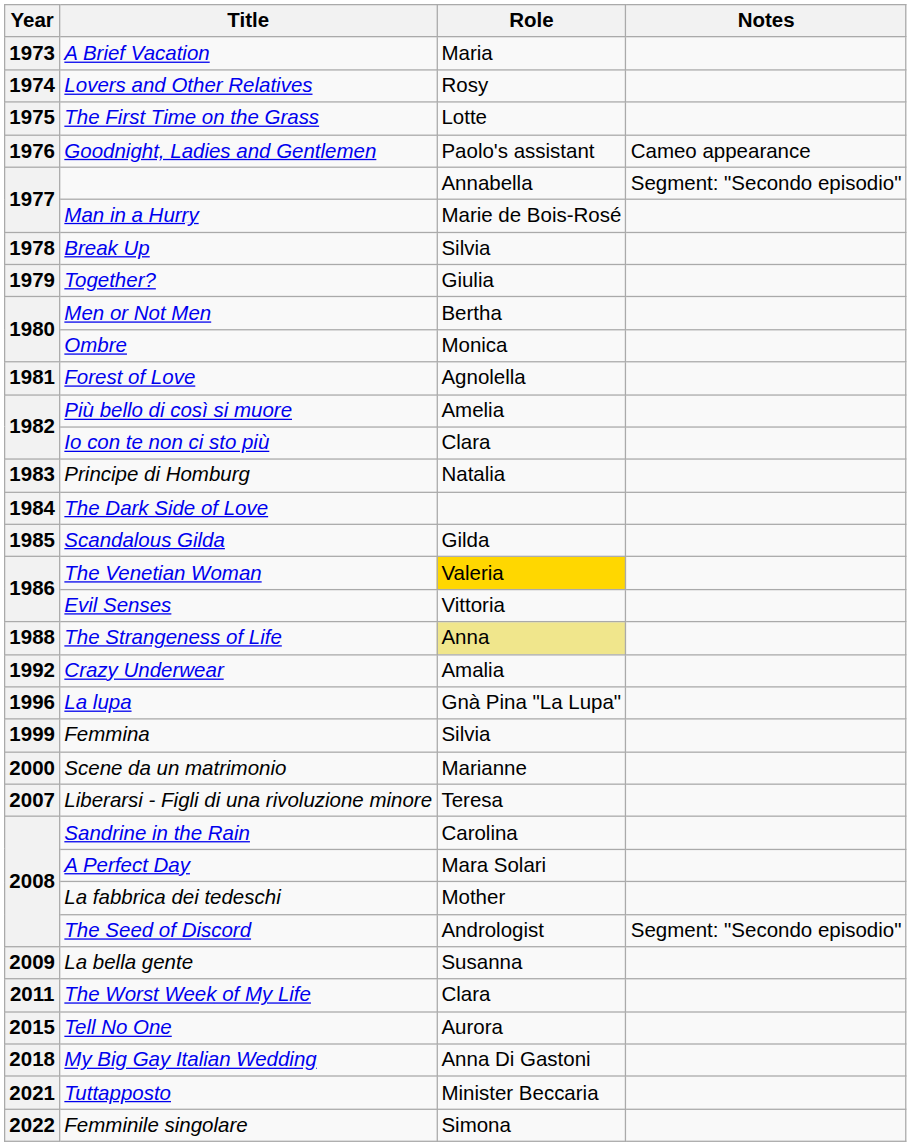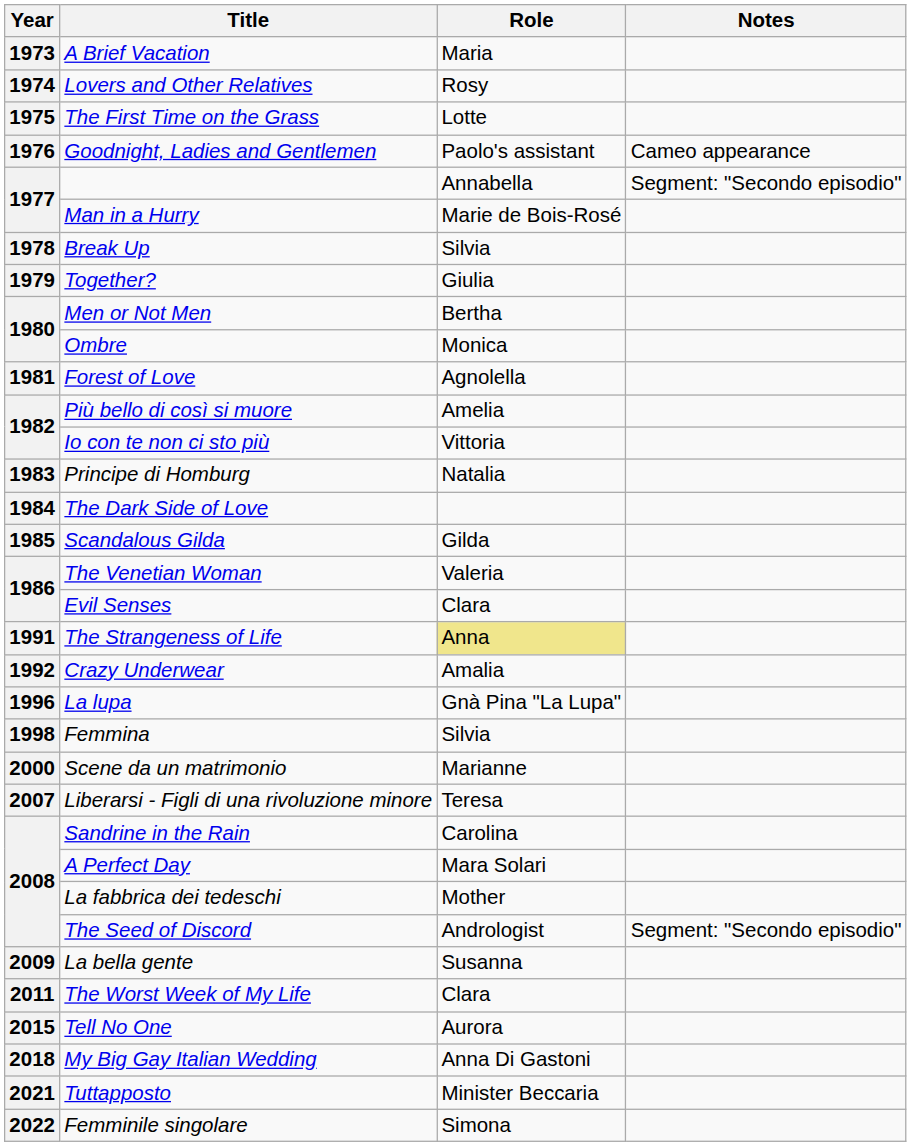Io con te non ci sto più | Role: Clara -> Vittoria
The Venetian Woman | Role: gold background -> no background
Evil Senses | Role: Vittoria -> Clara
The Strangeness of Life | Year: 1988 -> 1991
Femmina | Year: 1999 -> 1998
